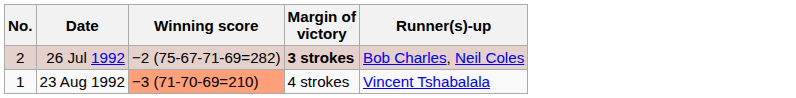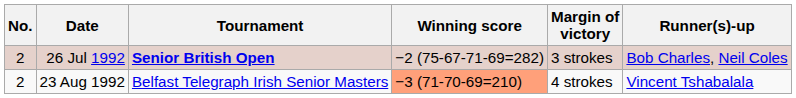+ column: Tournament | Senior British Open | Belfast Telegraph Irish Senior Masters
26 Jul 1992 | Margin of victory: bold -> normal
23 Aug 1992 | No.: 1 -> 2
